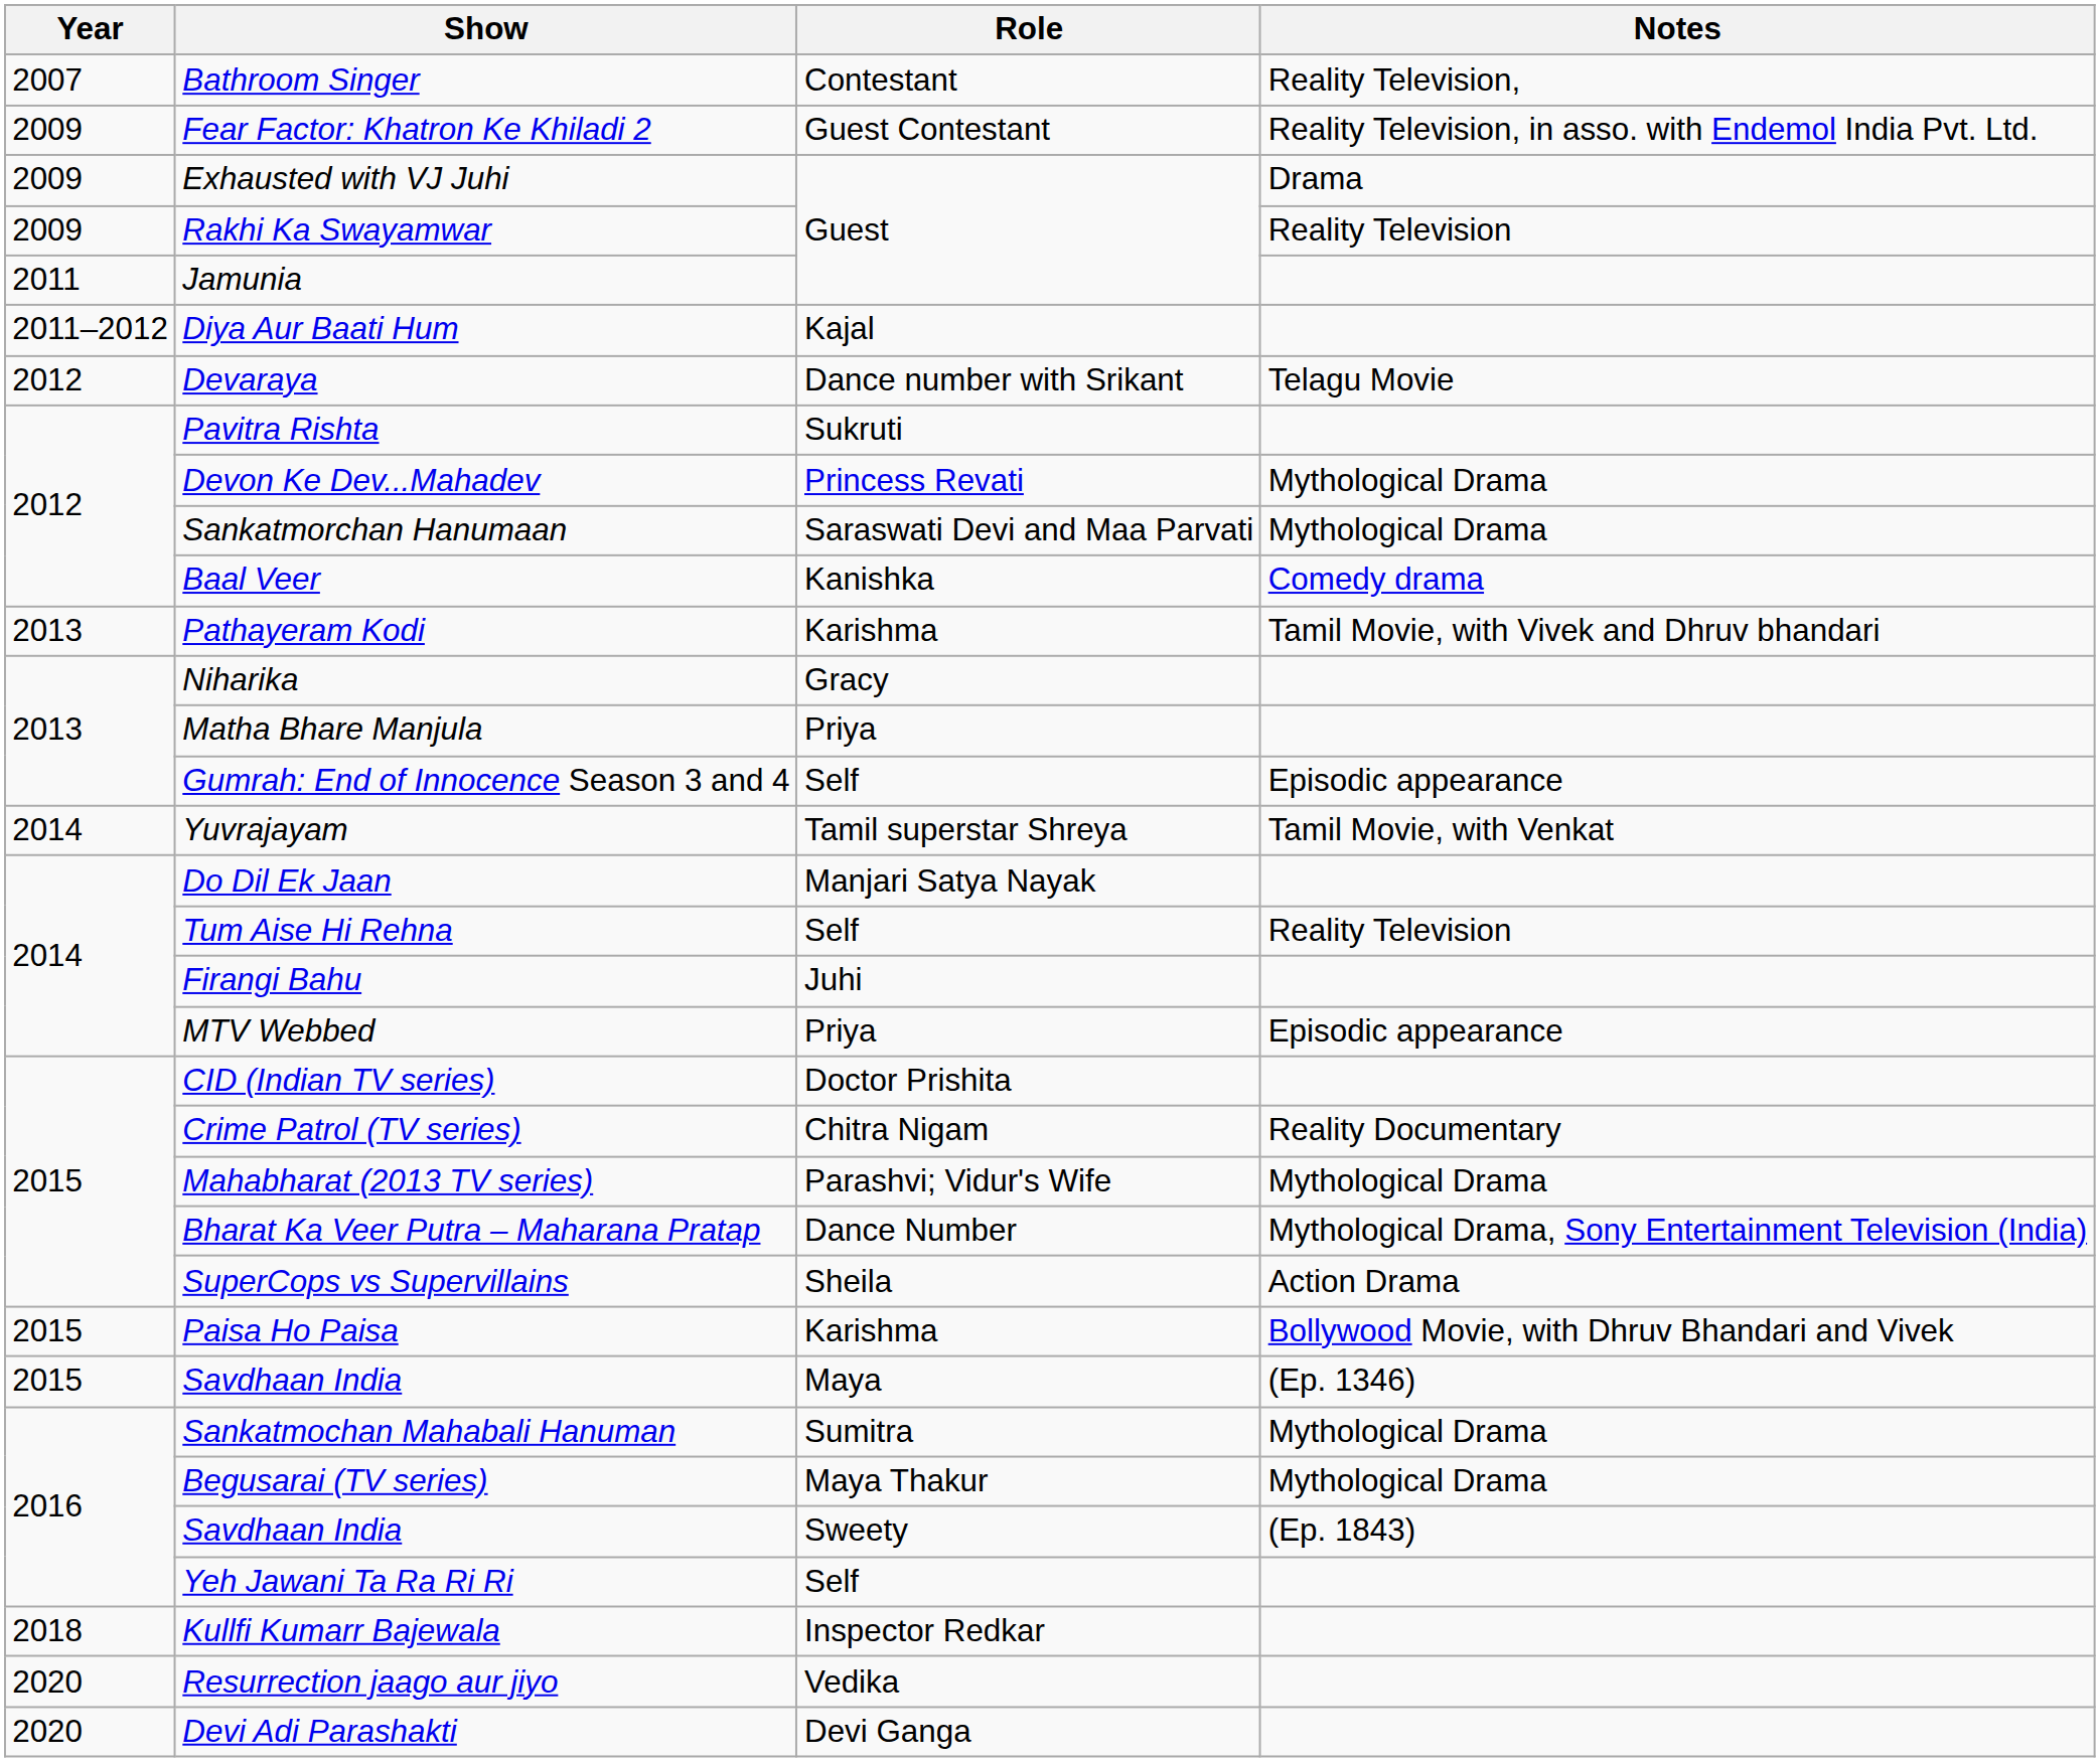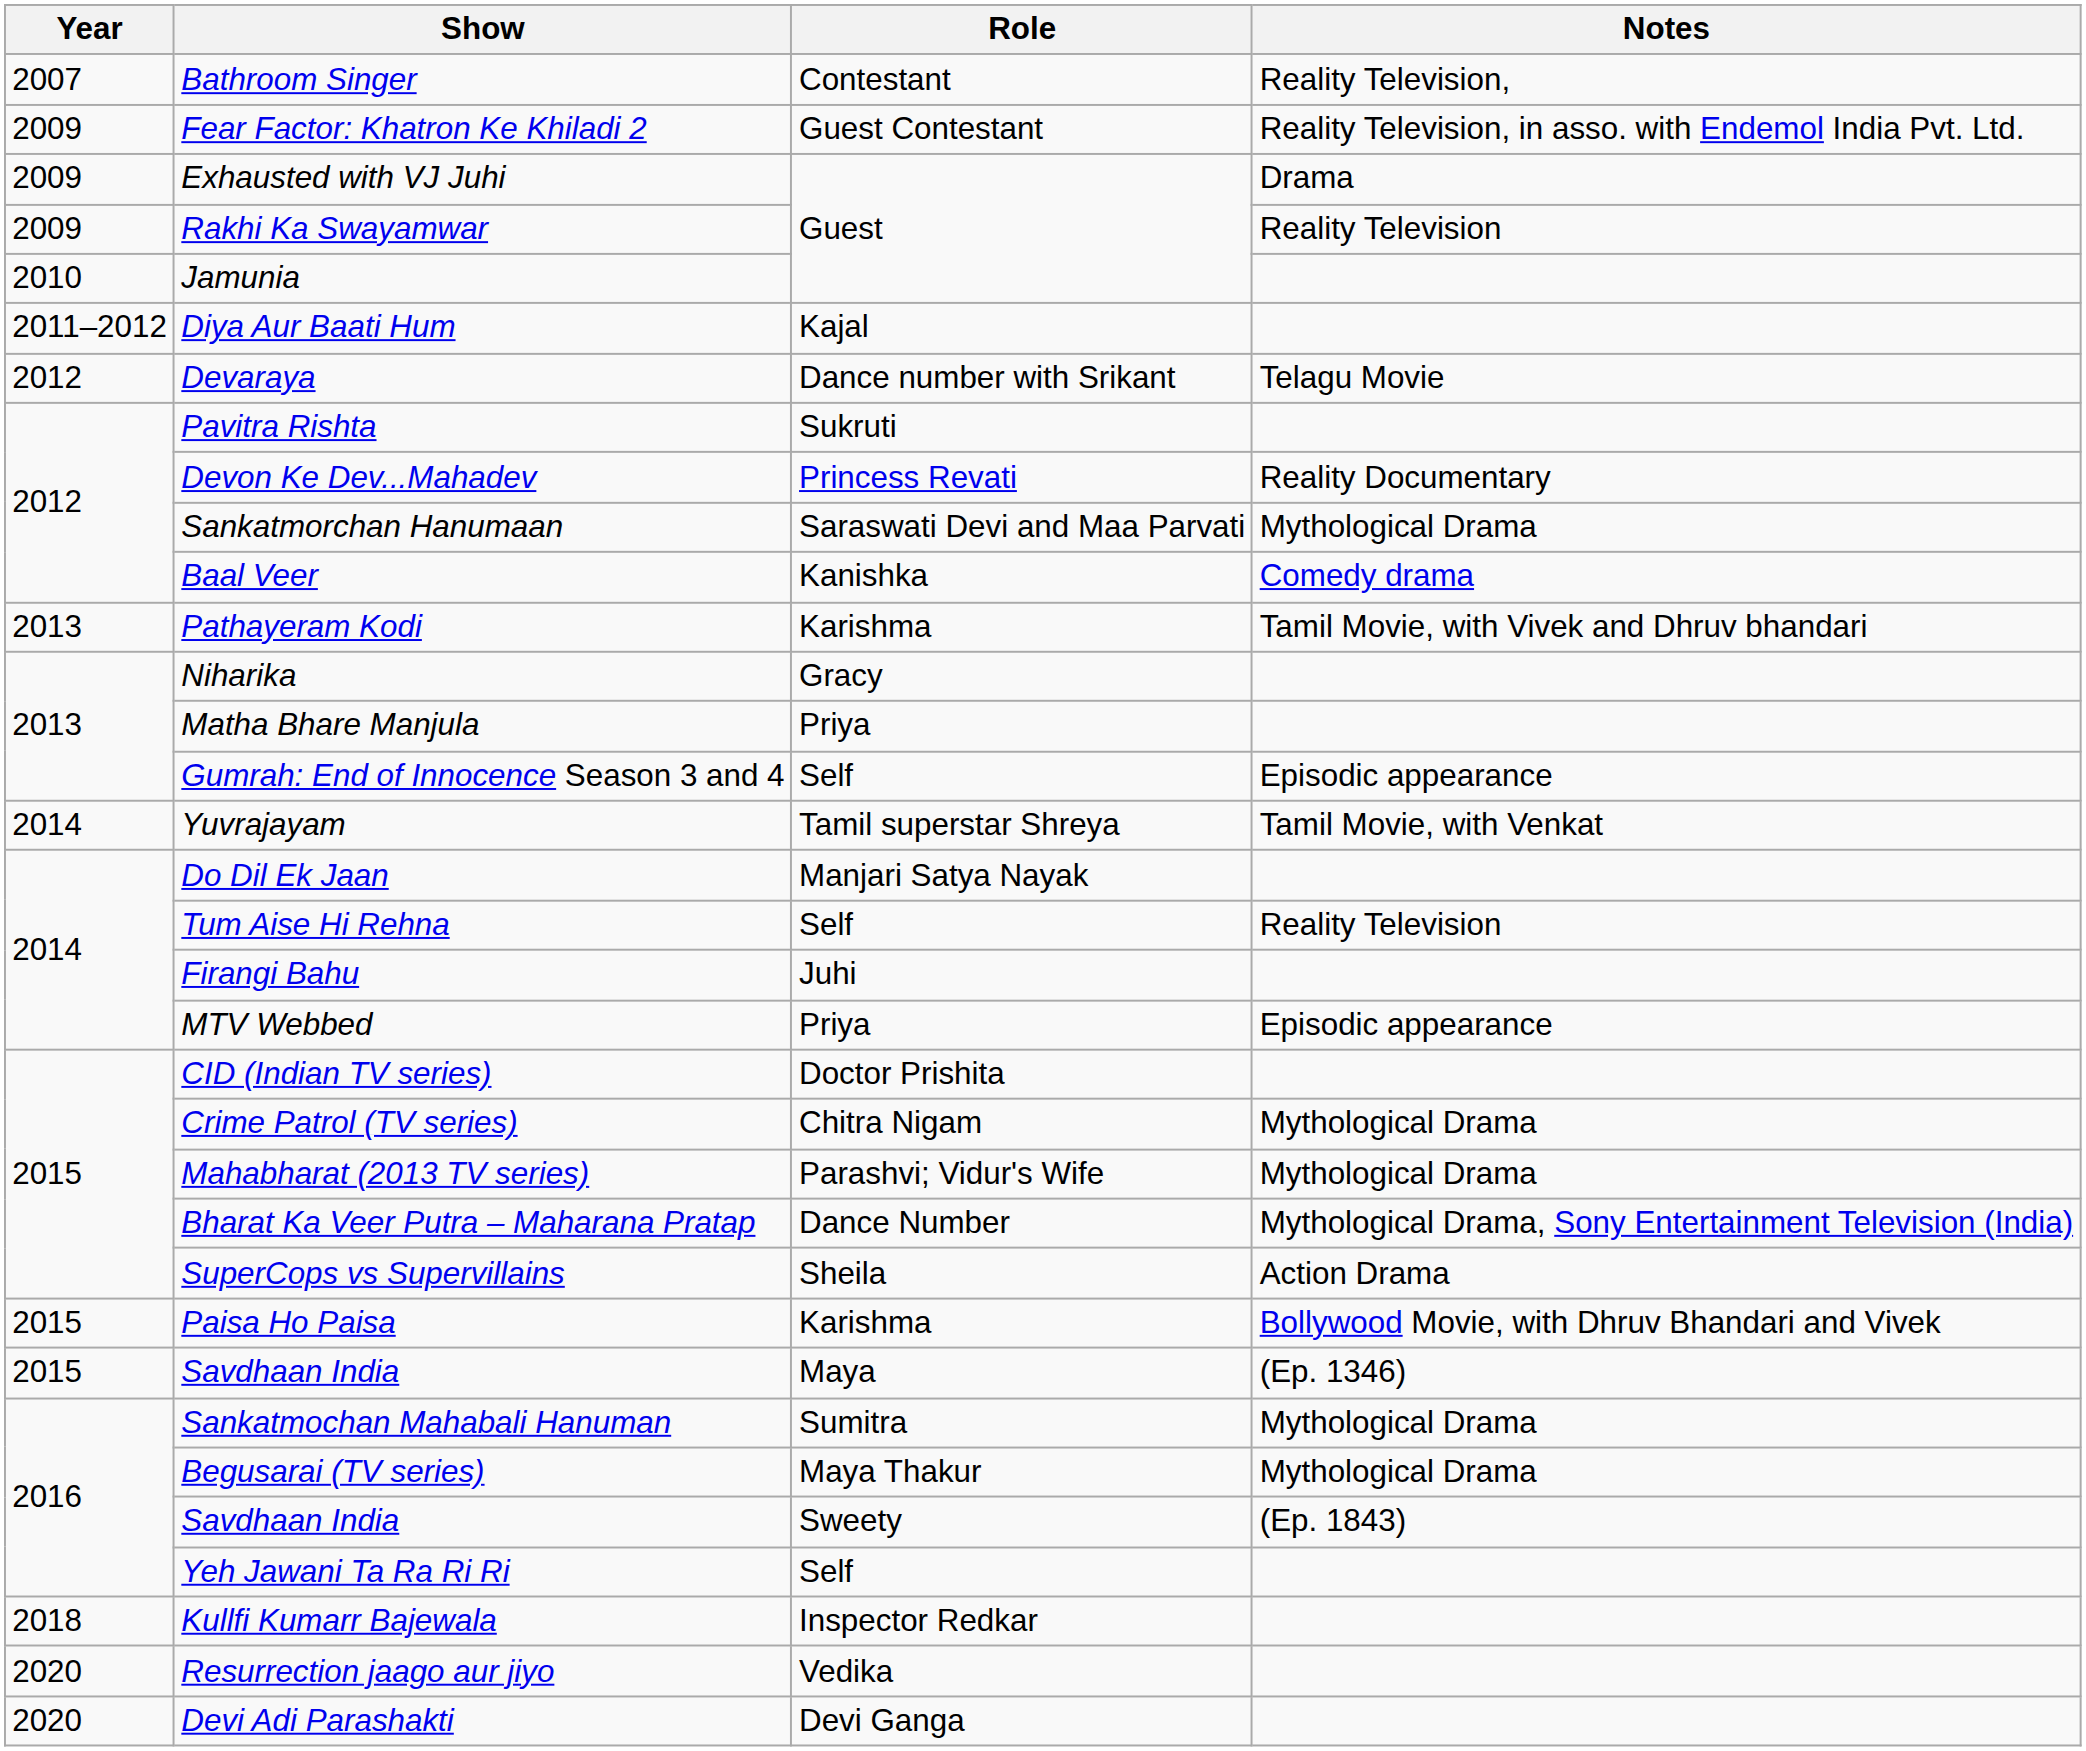Jamunia | Year: 2011 -> 2010
Devon Ke Dev...Mahadev | Notes: Mythological Drama -> Reality Documentary
Crime Patrol (TV series) | Notes: Reality Documentary -> Mythological Drama
